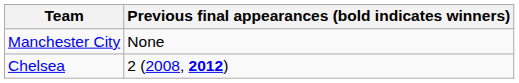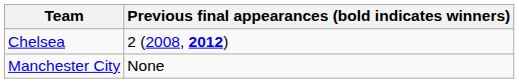rows swapped: Manchester City <-> Chelsea
